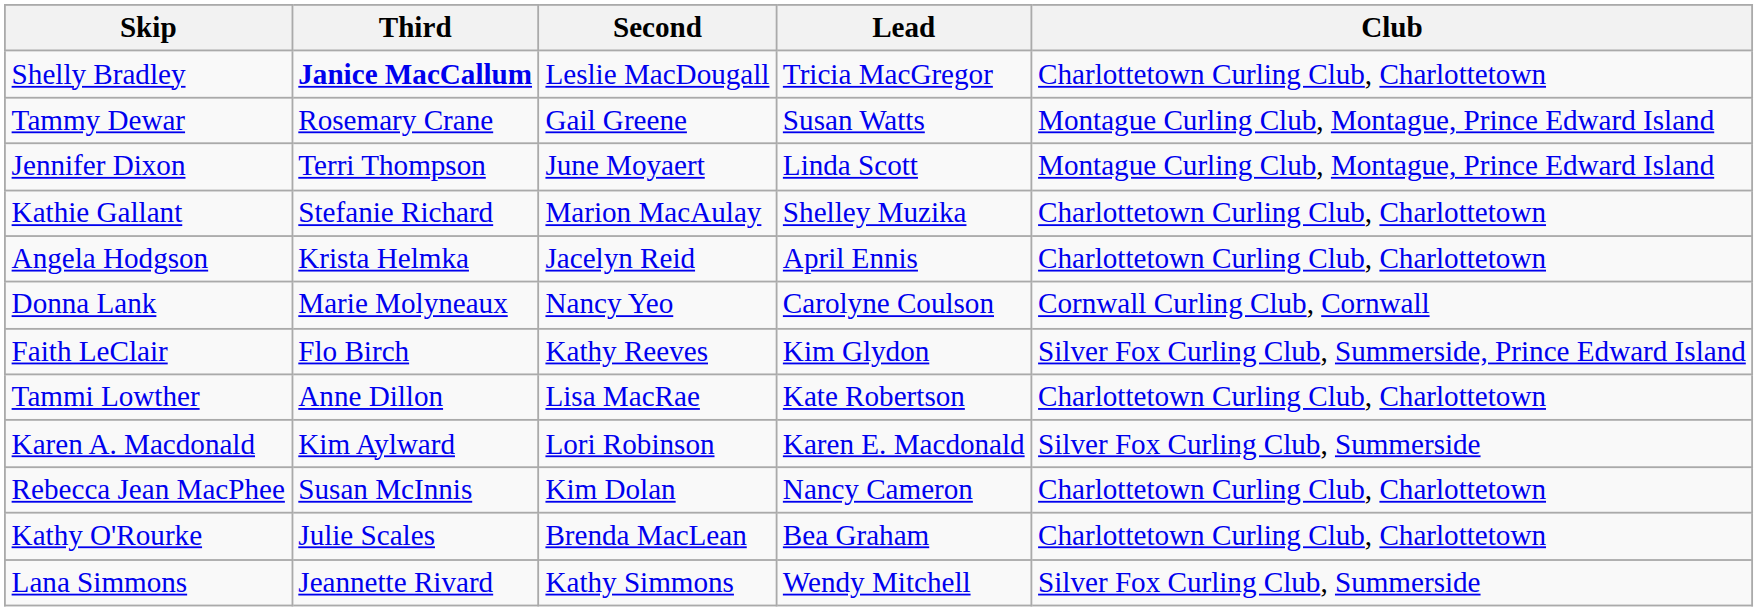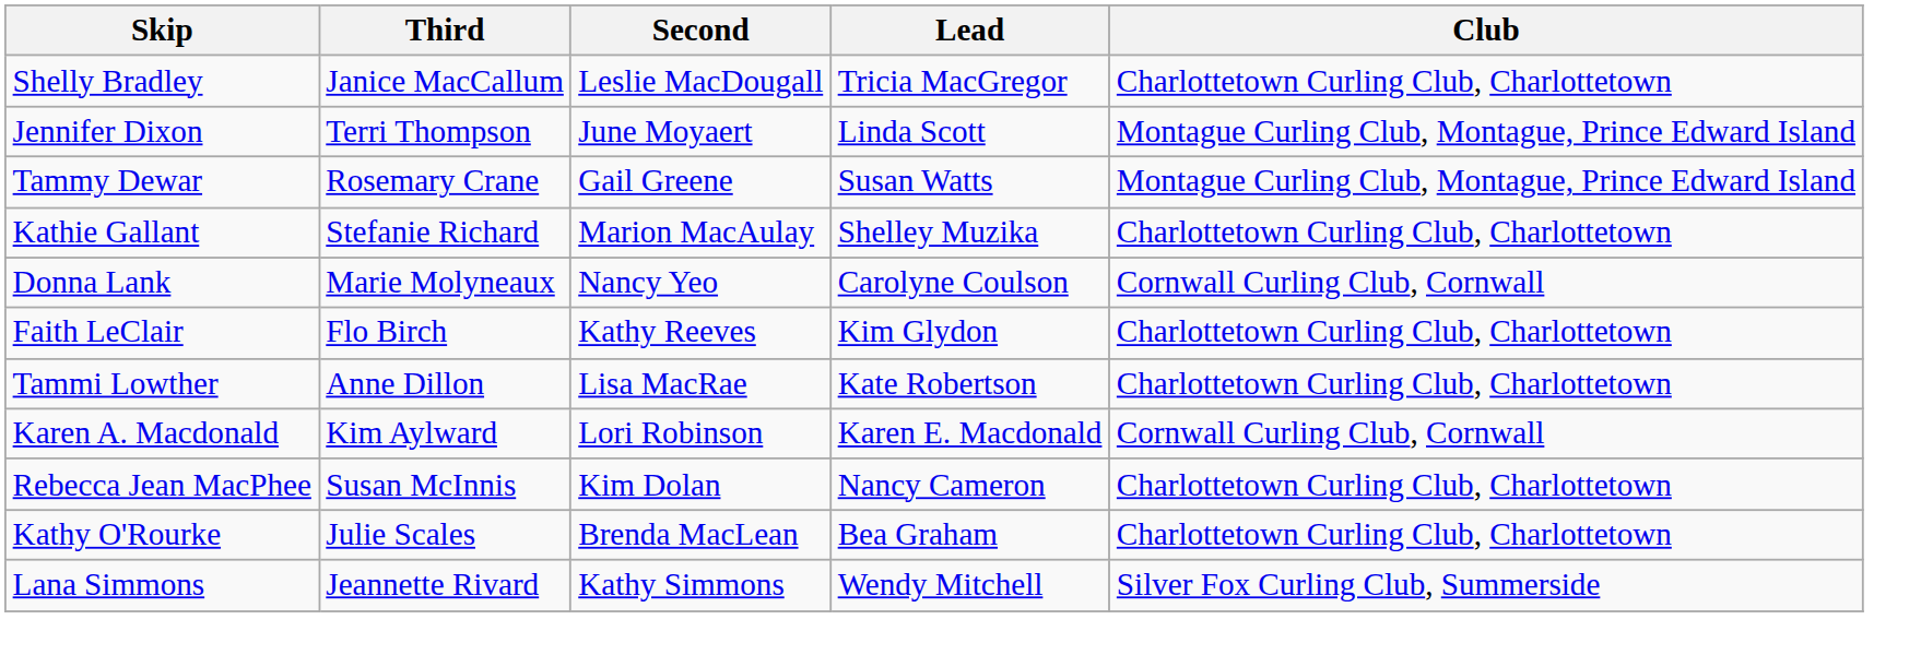Shelly Bradley | Third: bold -> normal
rows swapped: Tammy Dewar <-> Jennifer Dixon
- row: Angela Hodgson | Krista Helmka | Jacelyn Reid | April Ennis | Charlottetown Curling Club, Charlottetown
Faith LeClair | Club: Silver Fox Curling Club, Summerside, Prince Edward Island -> Charlottetown Curling Club, Charlottetown
Karen A. Macdonald | Club: Silver Fox Curling Club, Summerside -> Cornwall Curling Club, Cornwall
